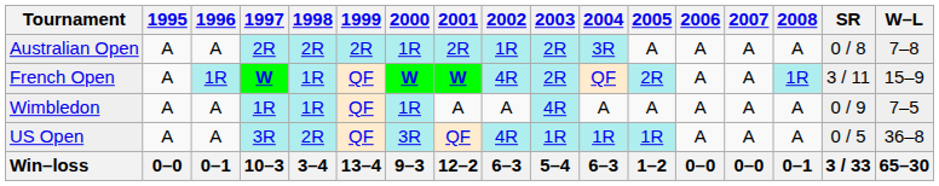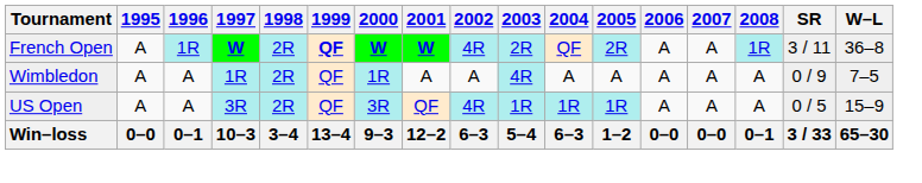- row: Australian Open | A | A | 2R | 2R | 2R | 1R | 2R | 1R | 2R | 3R | A | A | A | A | 0 / 8 | 7–8
French Open | 1998: 1R -> 2R
French Open | 1999: normal -> bold
French Open | W–L: 15–9 -> 36–8
Wimbledon | 1998: 1R -> 2R
US Open | W–L: 36–8 -> 15–9
